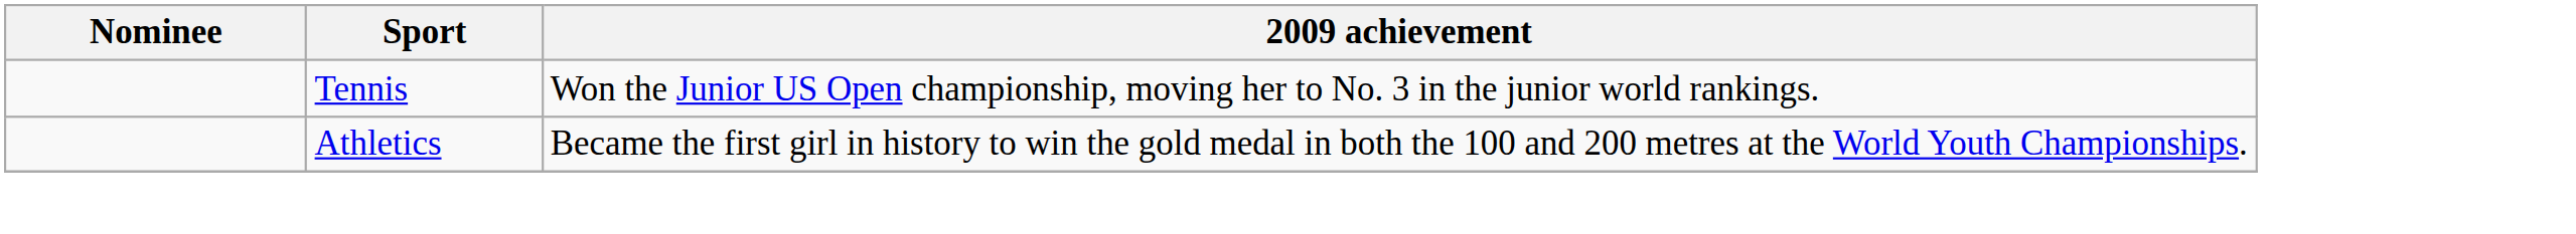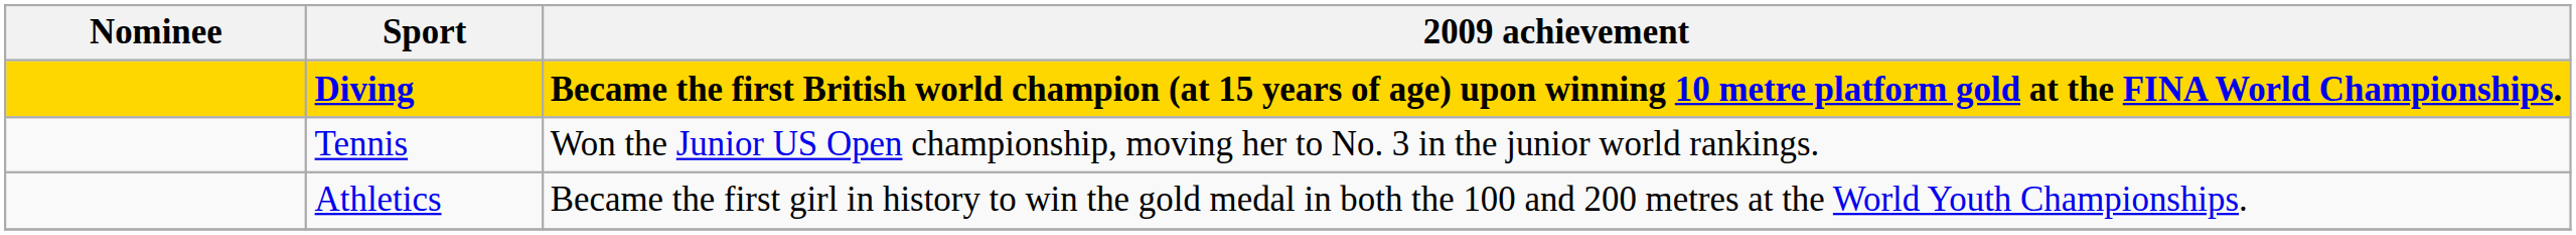+ row: Diving | Became the first British world champion (at 15 years of age) upon winning 10 metre platform gold at the FINA World Championships.
